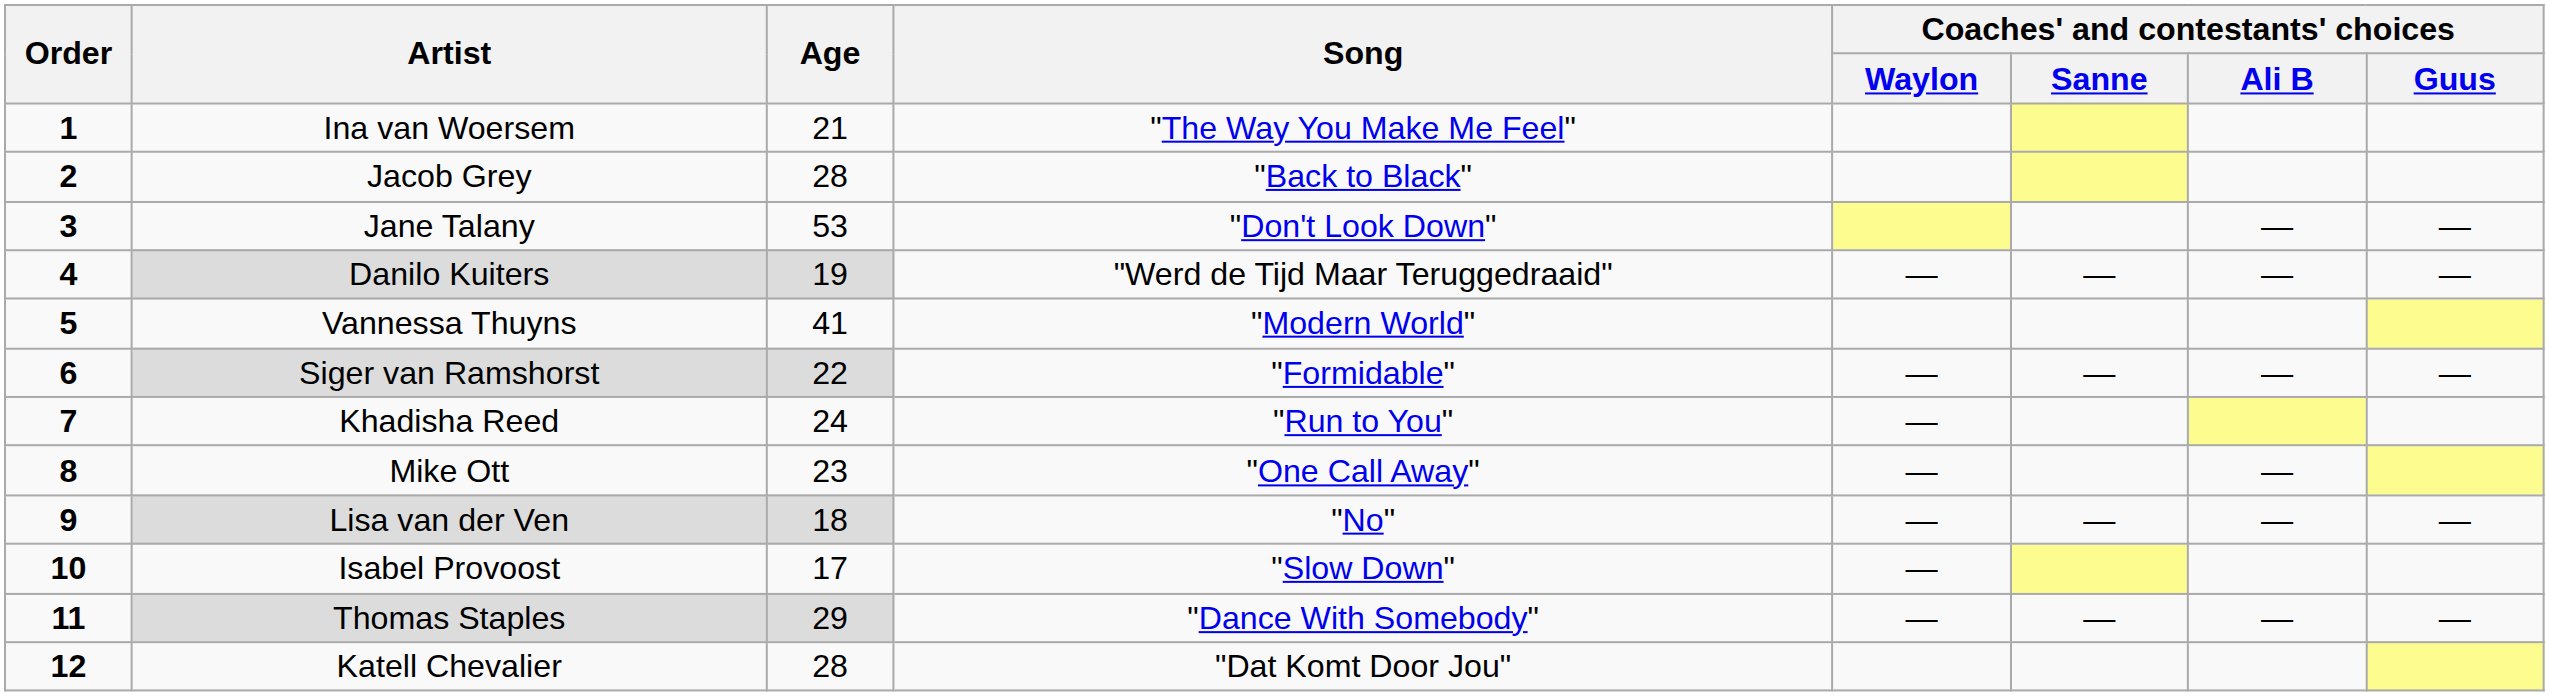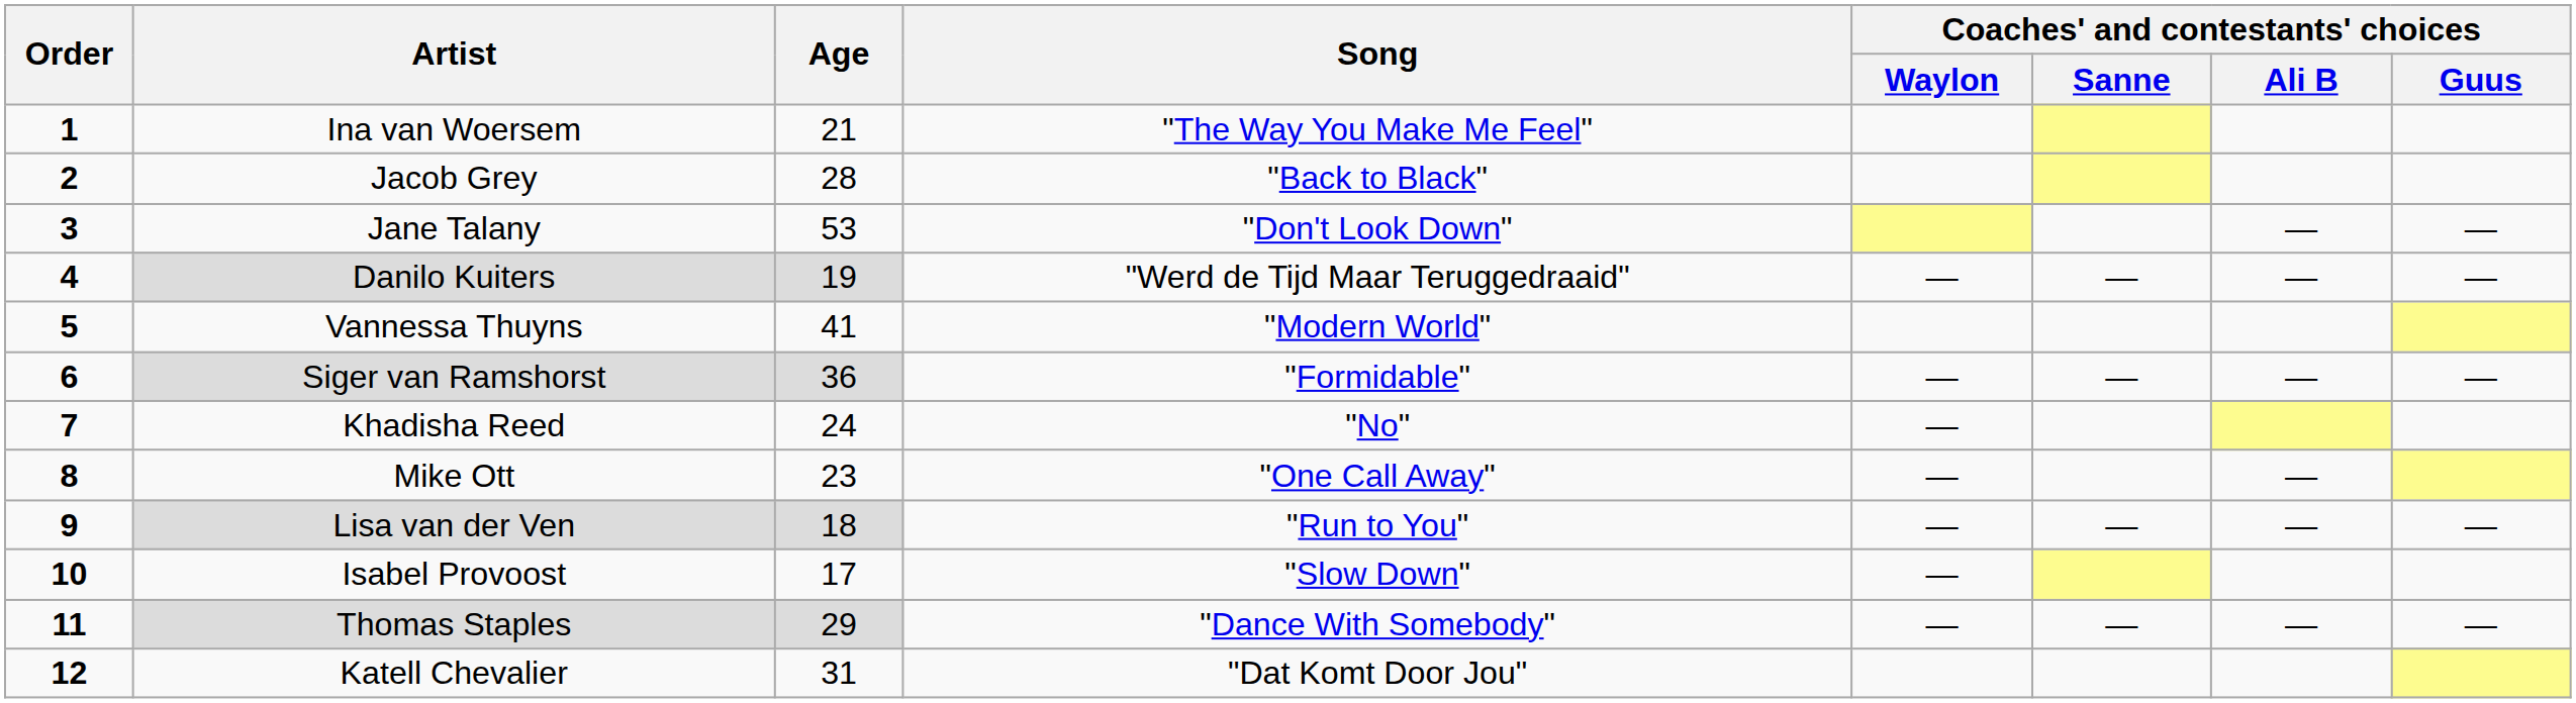Siger van Ramshorst | Age: 22 -> 36
Khadisha Reed | Song: "Run to You" -> "No"
Lisa van der Ven | Song: "No" -> "Run to You"
Katell Chevalier | Age: 28 -> 31
